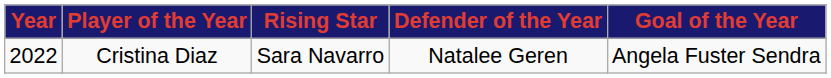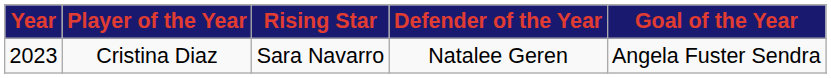Cristina Diaz | Year: 2022 -> 2023
